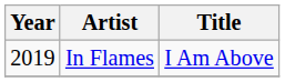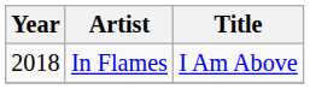In Flames | Year: 2019 -> 2018
